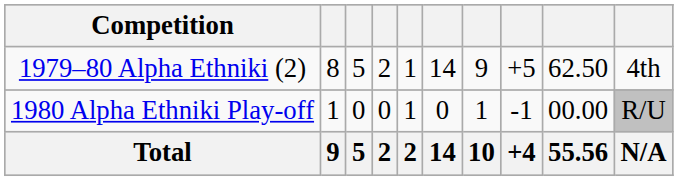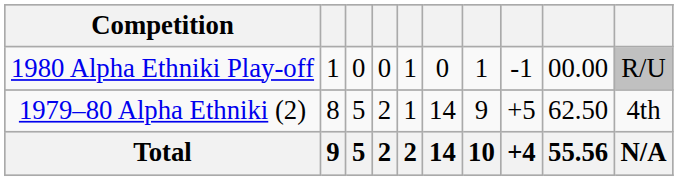rows swapped: 1979–80 Alpha Ethniki (2) <-> 1980 Alpha Ethniki Play-off
